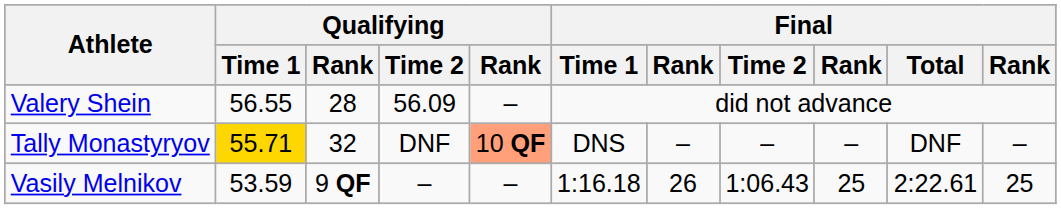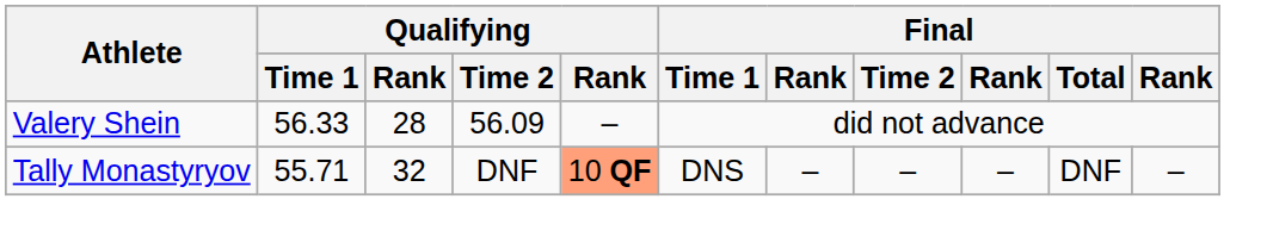Valery Shein | Qualifying / Time 1: 56.55 -> 56.33
Tally Monastyryov | Qualifying / Time 1: gold background -> no background
- row: Vasily Melnikov | 53.59 | 9 QF | – | – | 1:16.18 | 26 | 1:06.43 | 25 | 2:22.61 | 25
